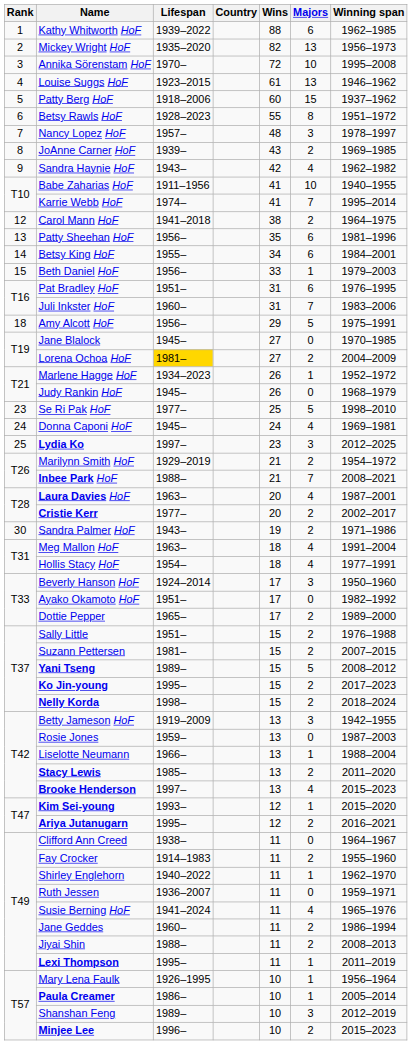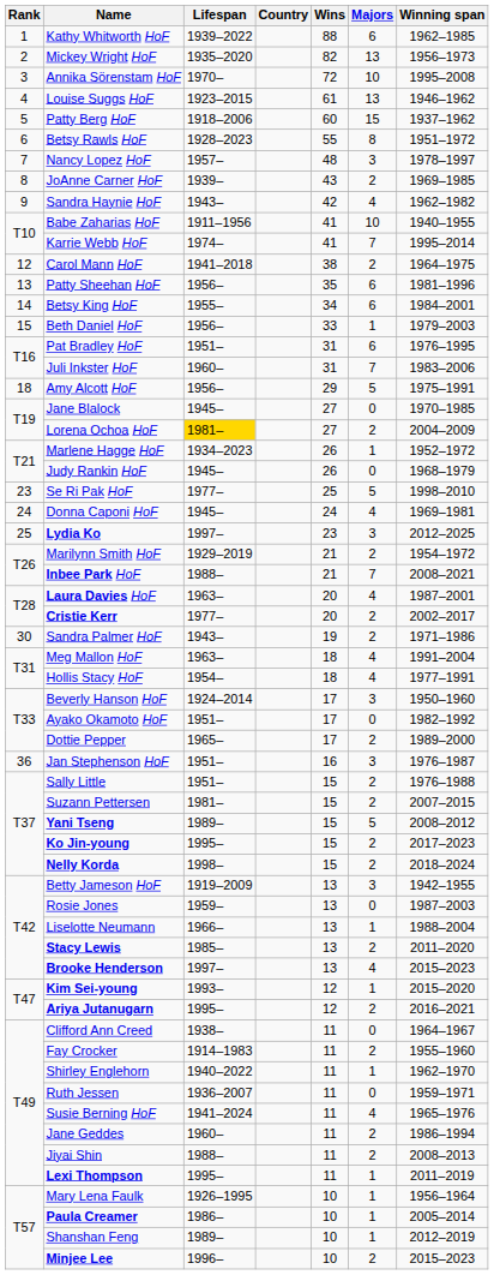+ row: 36 | Jan Stephenson HoF | 1951– | 16 | 3 | 1976–1987
Shanshan Feng | Majors: 3 -> 1
